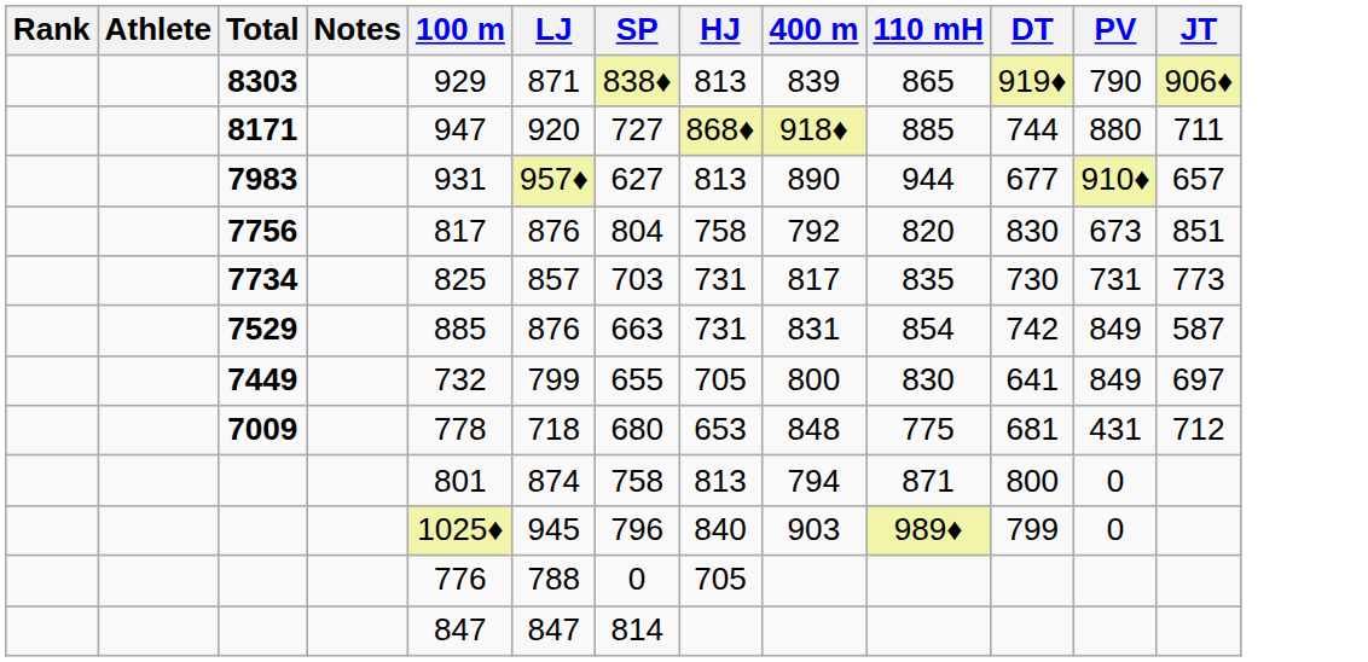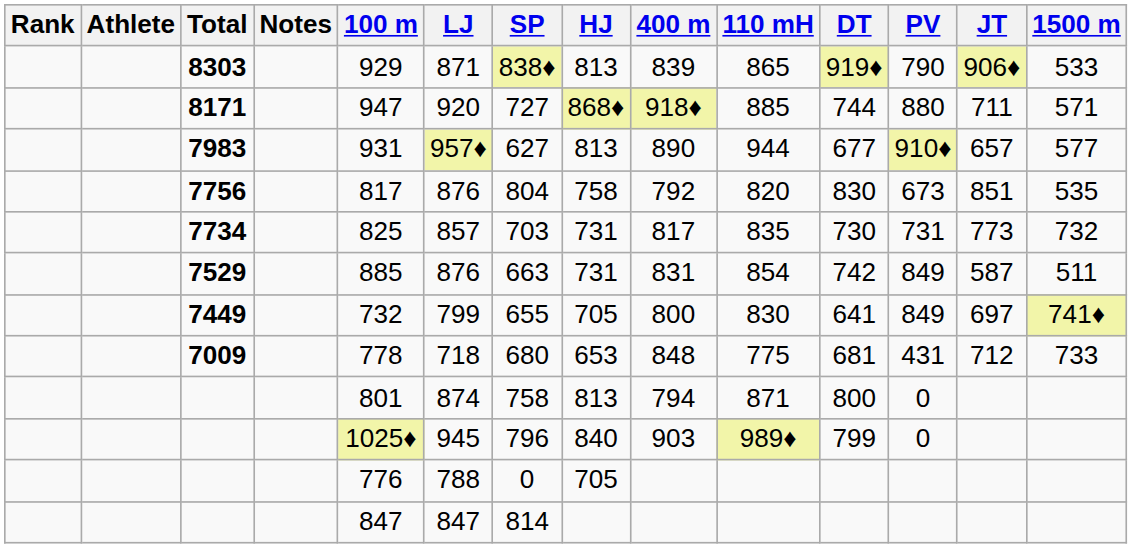+ column: 1500 m | 533 | 571 | 577 | 535 | 732 | 511 | 741♦ | 733
